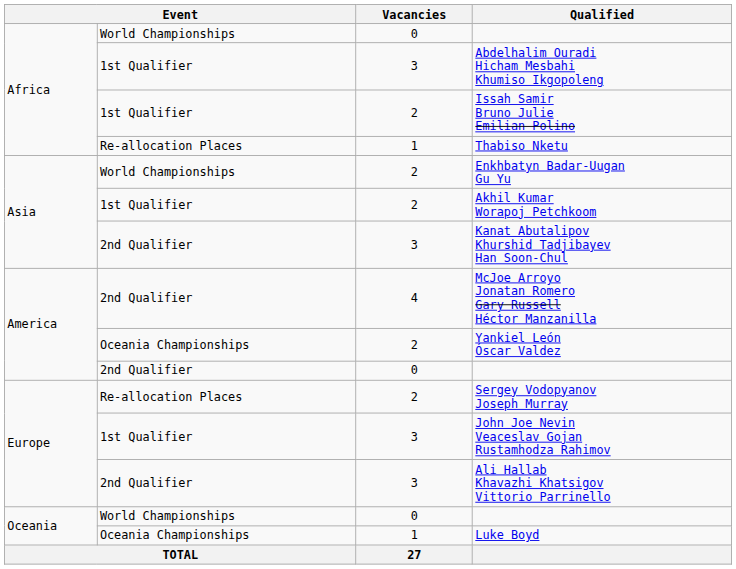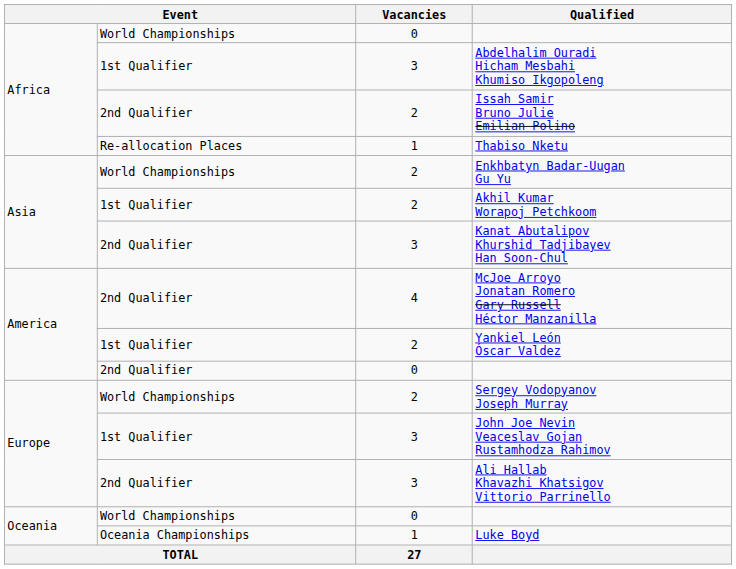Issah Samir Bruno Julie Emilian Polino | column 2: 1st Qualifier -> 2nd Qualifier
Yankiel León Óscar Valdez | column 2: Oceania Championships -> 1st Qualifier
Sergey Vodopyanov Joseph Murray | column 2: Re-allocation Places -> World Championships
